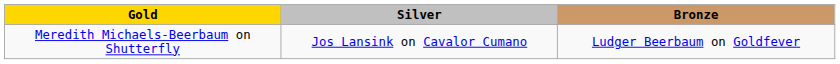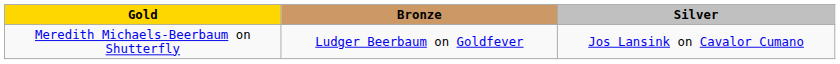columns swapped: Silver <-> Bronze
